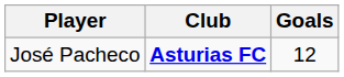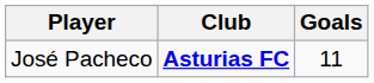José Pacheco | Goals: 12 -> 11
